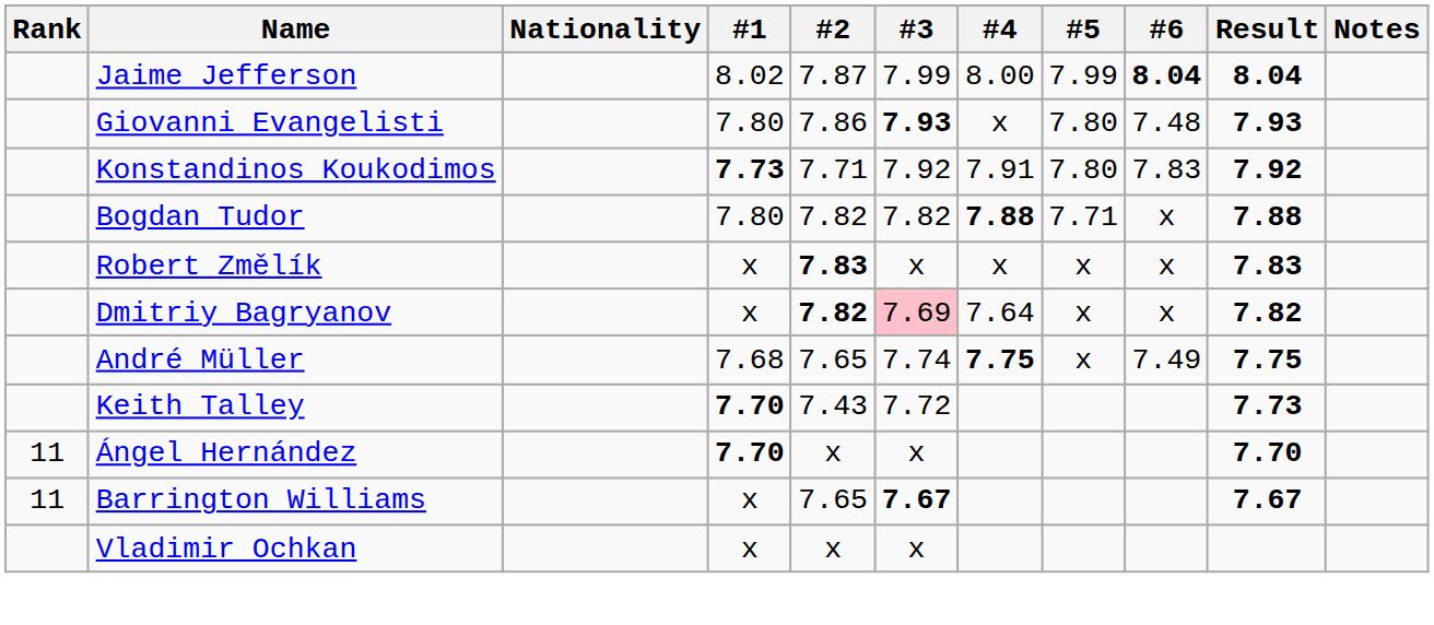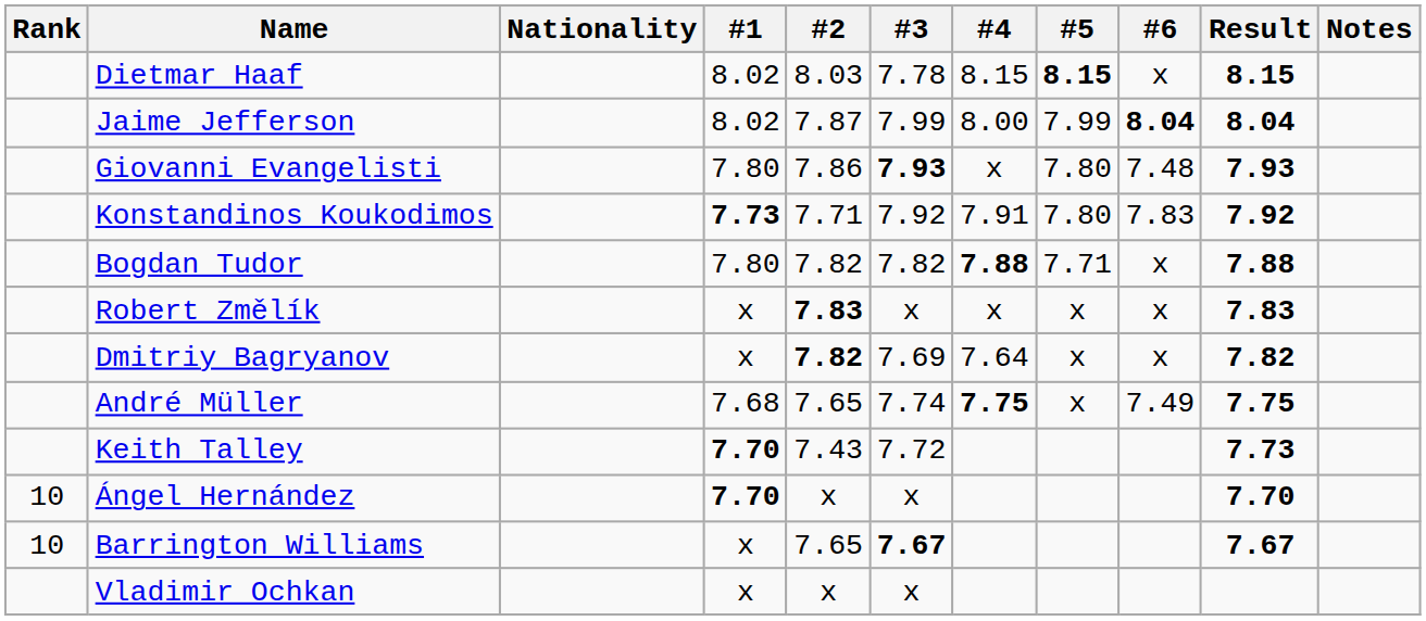+ row: Dietmar Haaf | 8.02 | 8.03 | 7.78 | 8.15 | 8.15 | x | 8.15
Dmitriy Bagryanov | #3: pink background -> no background
Ángel Hernández | Rank: 11 -> 10
Barrington Williams | Rank: 11 -> 10
